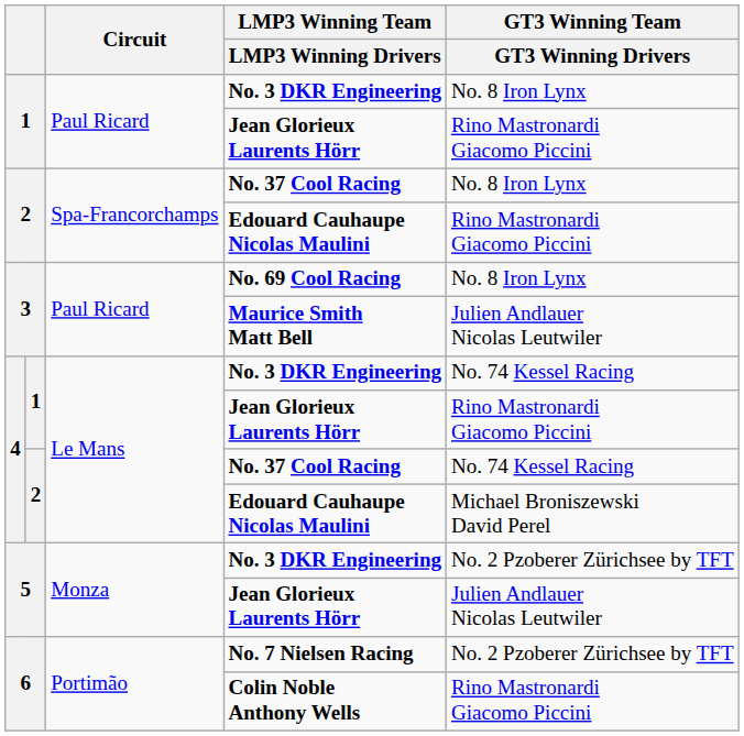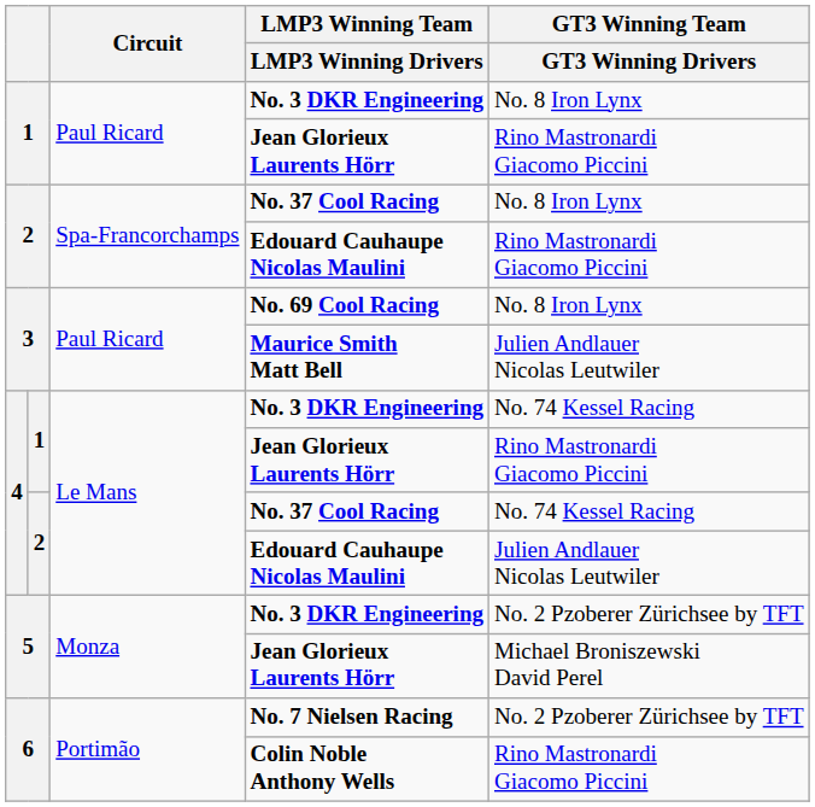4 / Edouard Cauhaupe Nicolas Maulini | GT3 Winning Team / GT3 Winning Drivers: Michael Broniszewski David Perel -> Julien Andlauer Nicolas Leutwiler
5 / Jean Glorieux Laurents Hörr | GT3 Winning Team / GT3 Winning Drivers: Julien Andlauer Nicolas Leutwiler -> Michael Broniszewski David Perel
